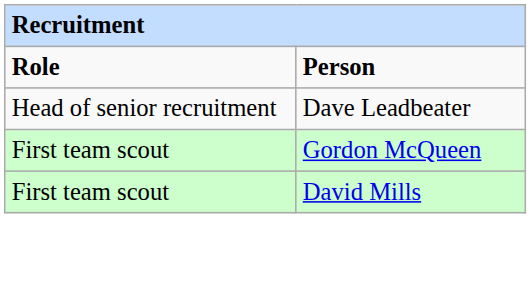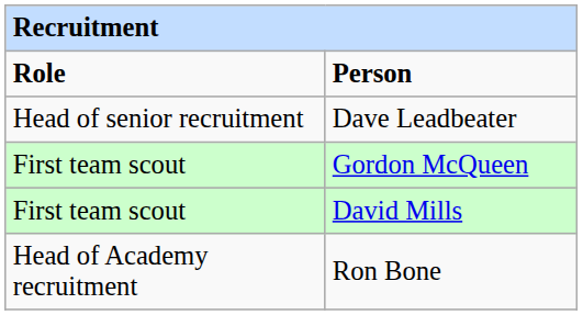+ row: Head of Academy recruitment | Ron Bone
